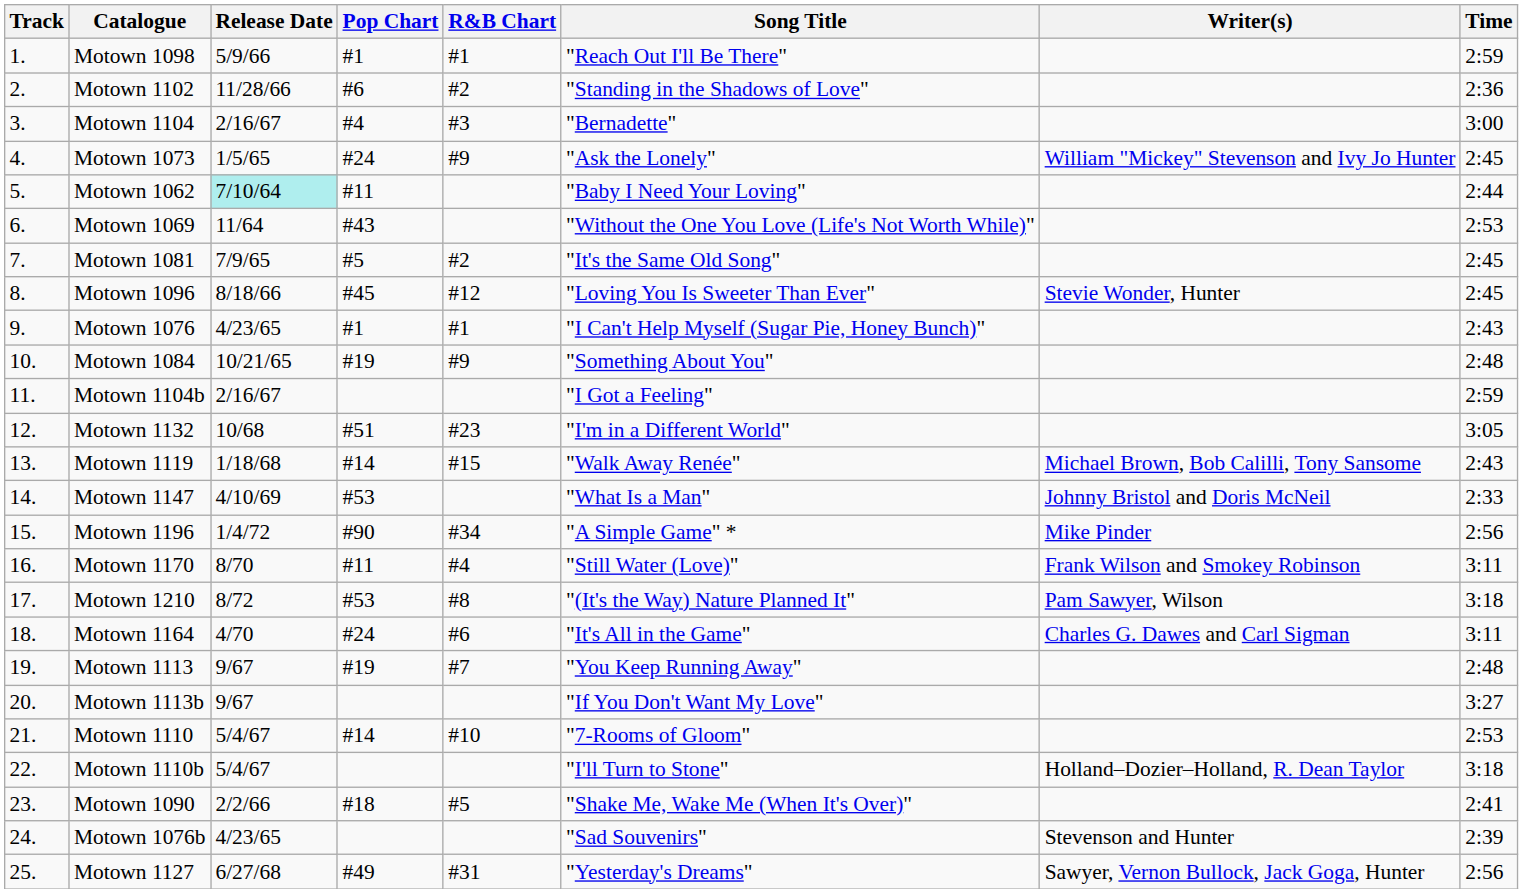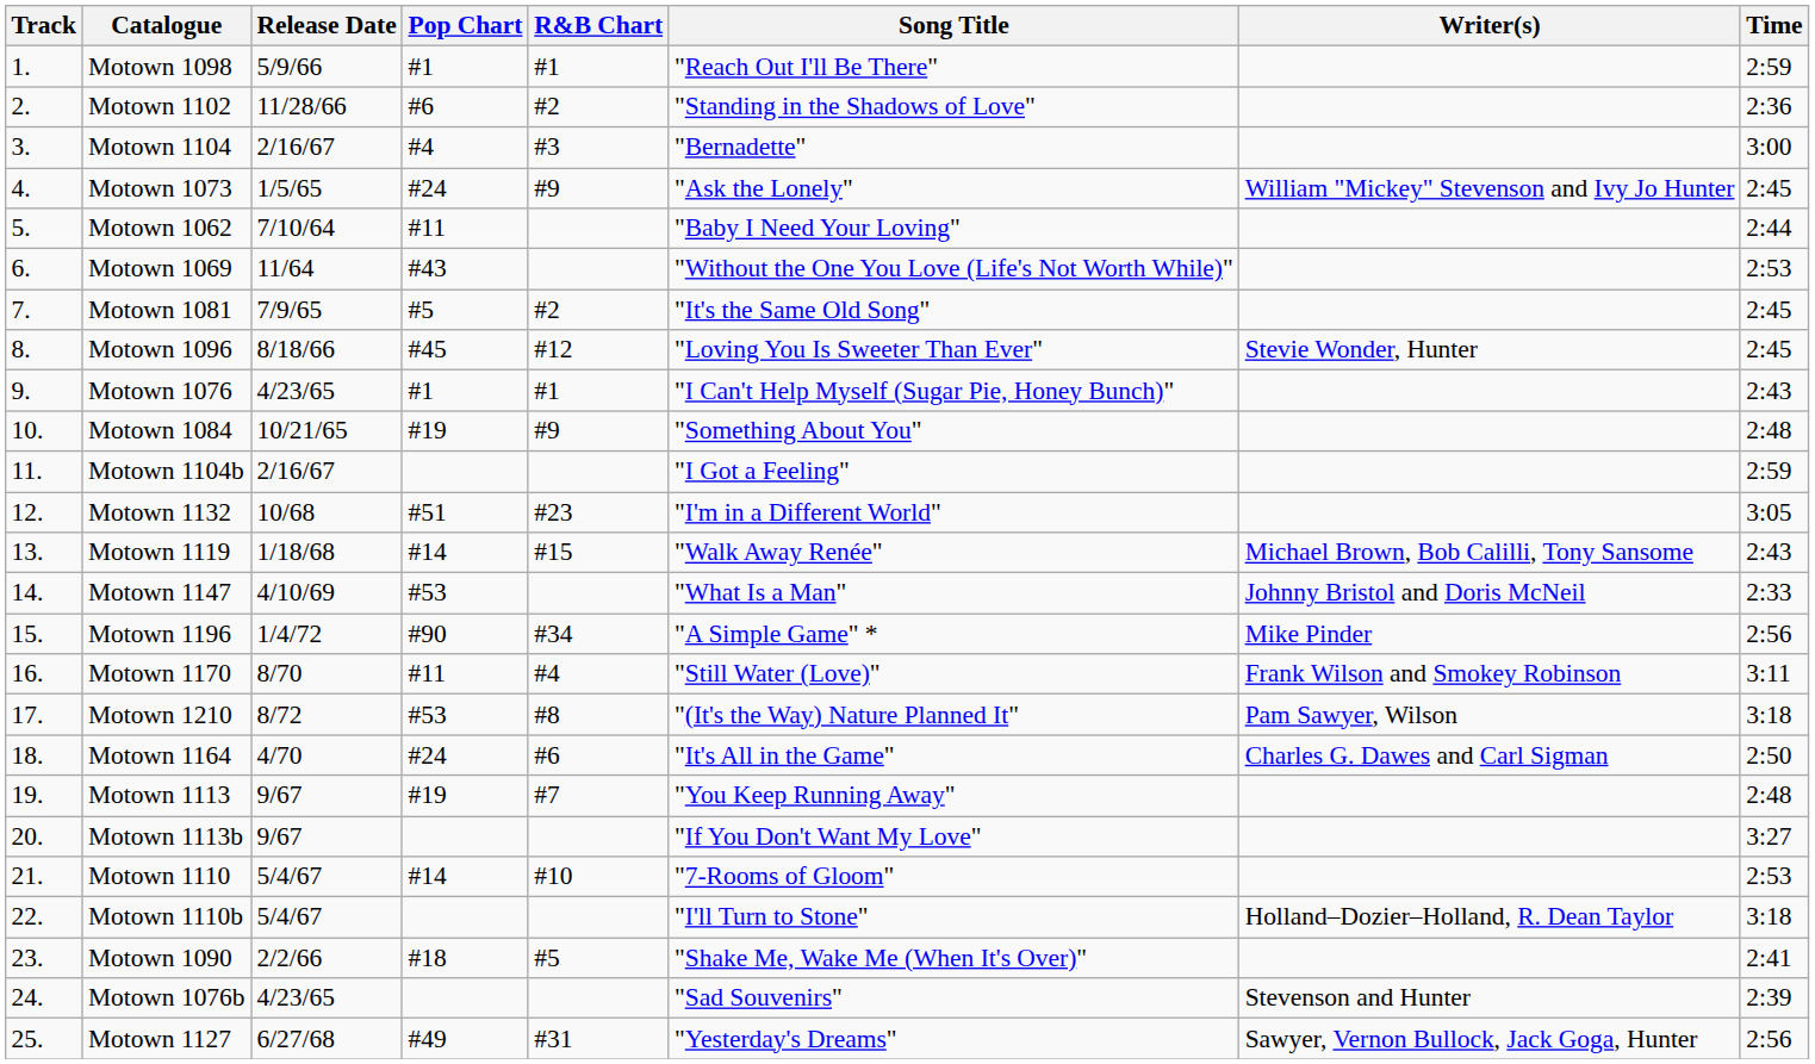Motown 1062 | Release Date: paleturquoise background -> no background
Motown 1164 | Time: 3:11 -> 2:50
